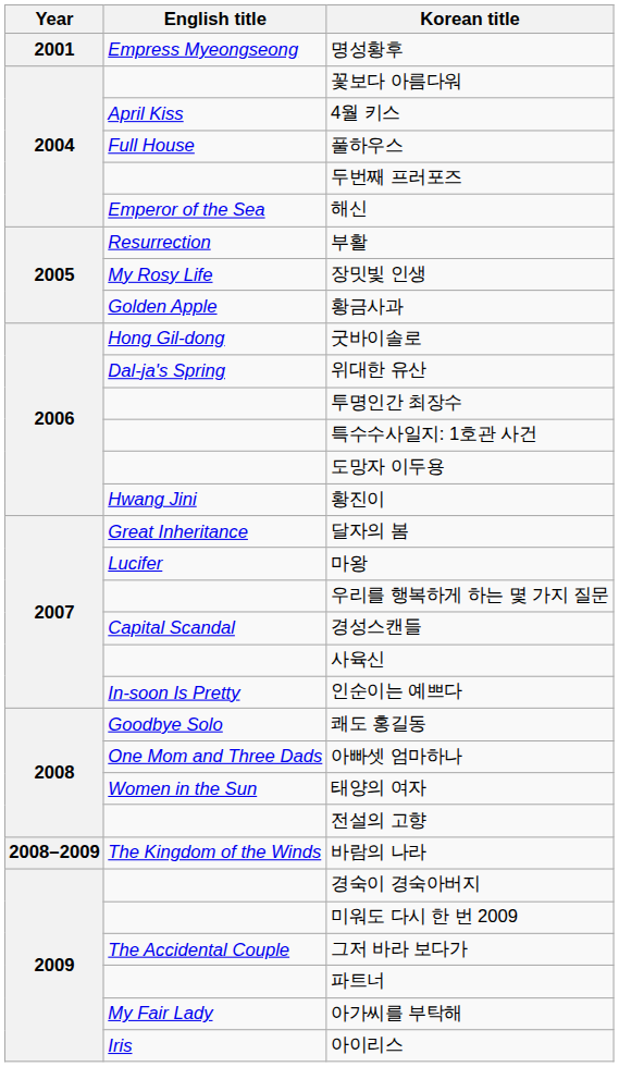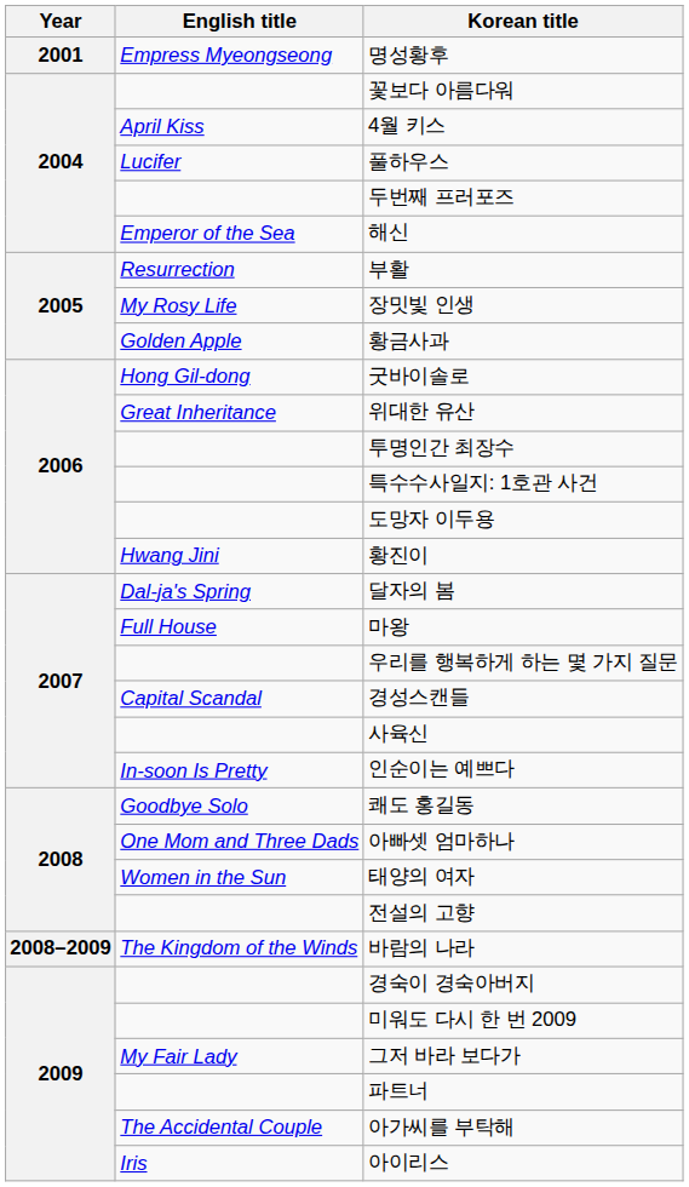풀하우스 | English title: Full House -> Lucifer
위대한 유산 | English title: Dal-ja's Spring -> Great Inheritance
달자의 봄 | English title: Great Inheritance -> Dal-ja's Spring
마왕 | English title: Lucifer -> Full House
그저 바라 보다가 | English title: The Accidental Couple -> My Fair Lady
아가씨를 부탁해 | English title: My Fair Lady -> The Accidental Couple
